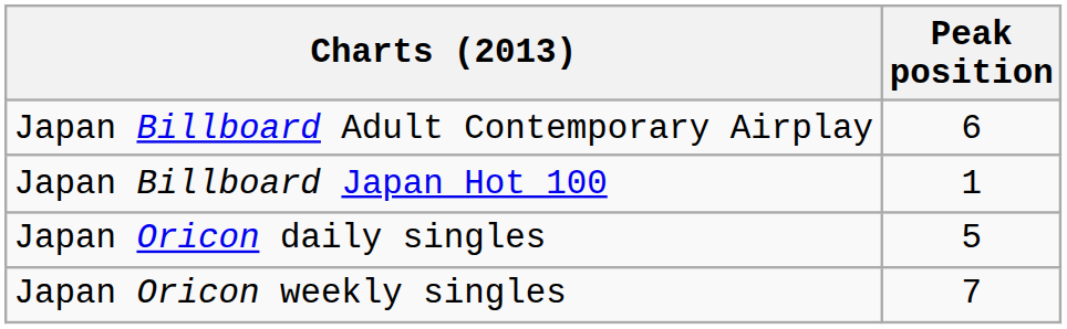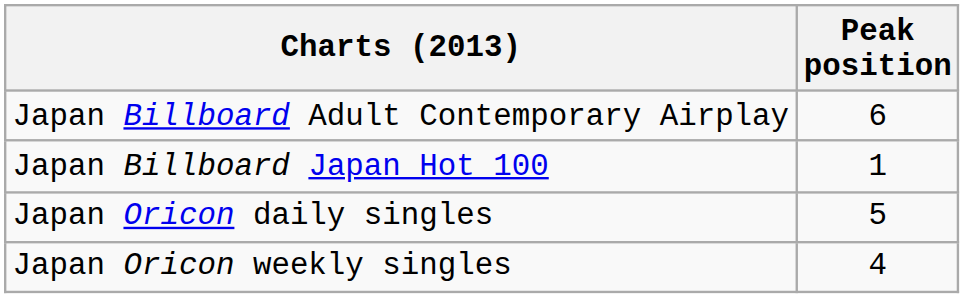Japan Oricon weekly singles | Peak position: 7 -> 4
